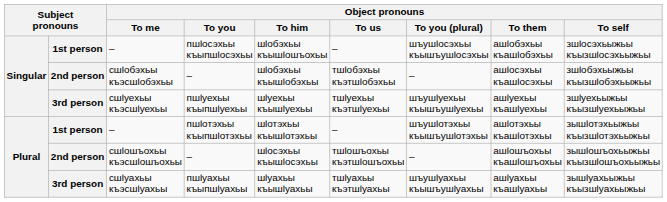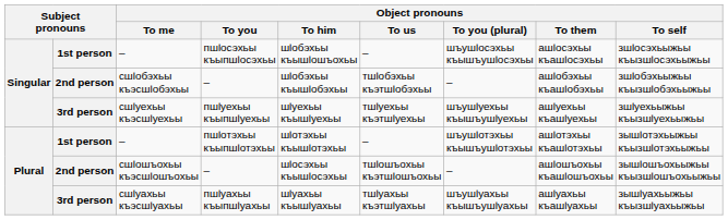– / пшӏосэхьы къыпшӏосэхьы | Object pronouns / To them: ашӏобэхьы къашӏобэхьы -> ашӏосэхьы къашӏосэхьы
сшӏобэхьы къэсшӏобэхьы | Object pronouns / To them: ашӏосэхьы къашӏосэхьы -> ашӏобэхьы къашӏобэхьы
